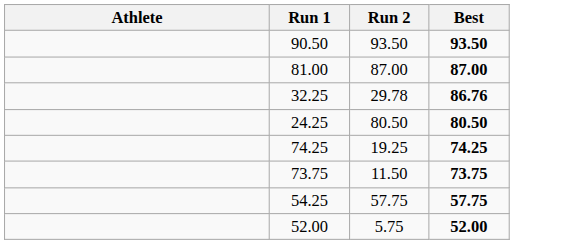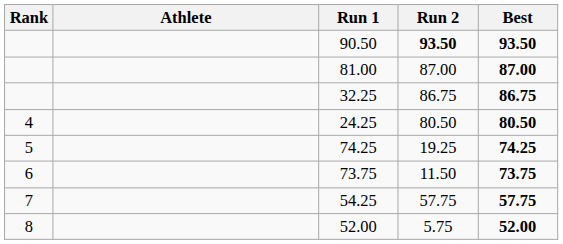+ column: Rank | 4 | 5 | 6 | 7 | 8
90.50 | Run 2: normal -> bold
32.25 | Run 2: 29.78 -> 86.75
32.25 | Best: 86.76 -> 86.75
